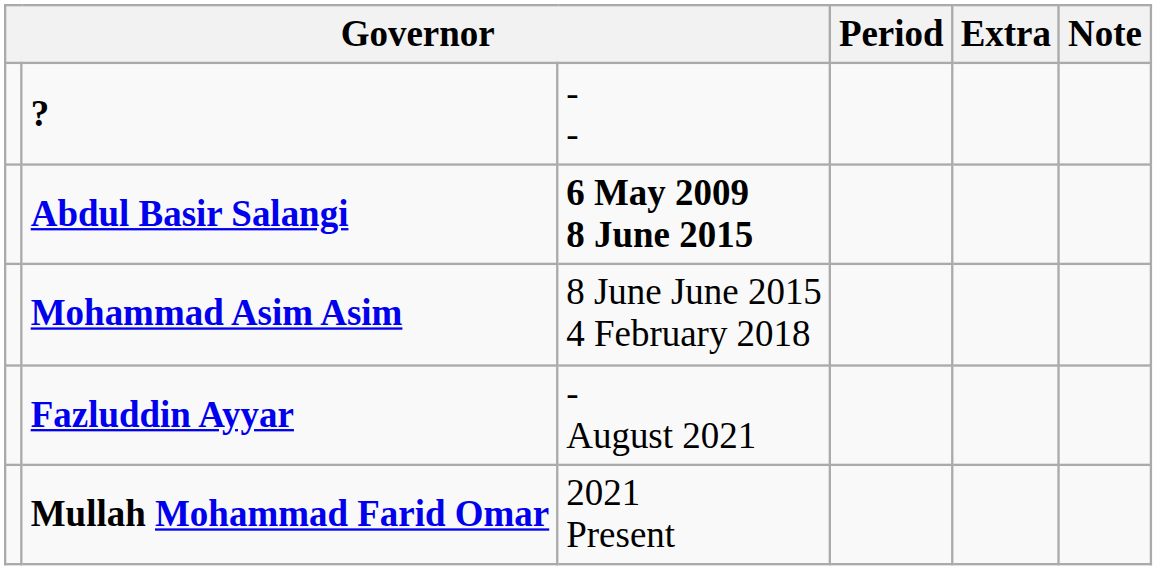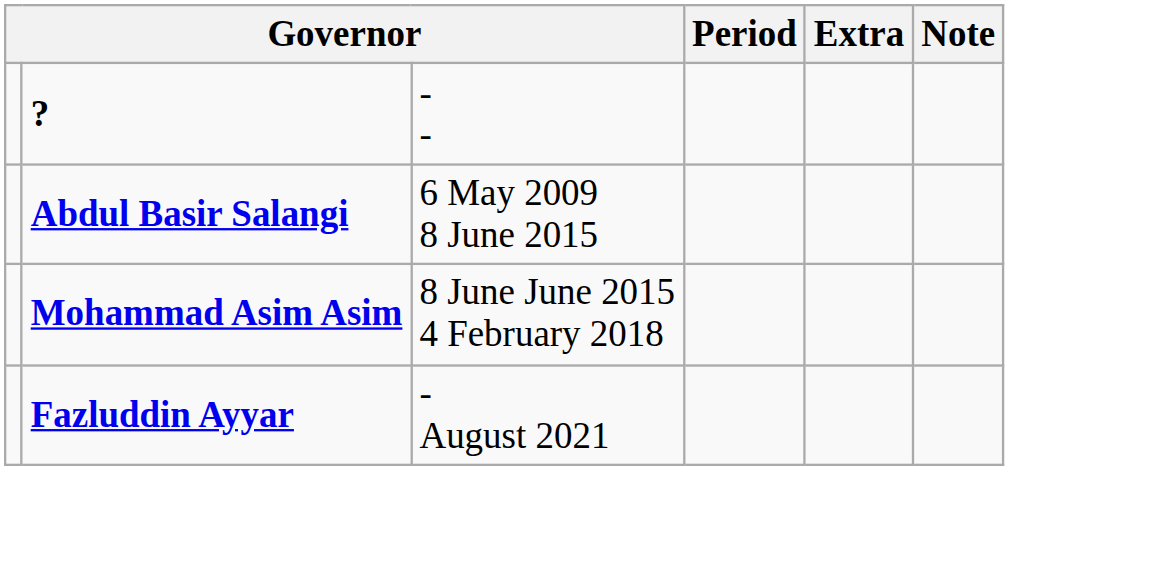Abdul Basir Salangi | column 3: bold -> normal
- row: Mullah Mohammad Farid Omar | 2021 Present
